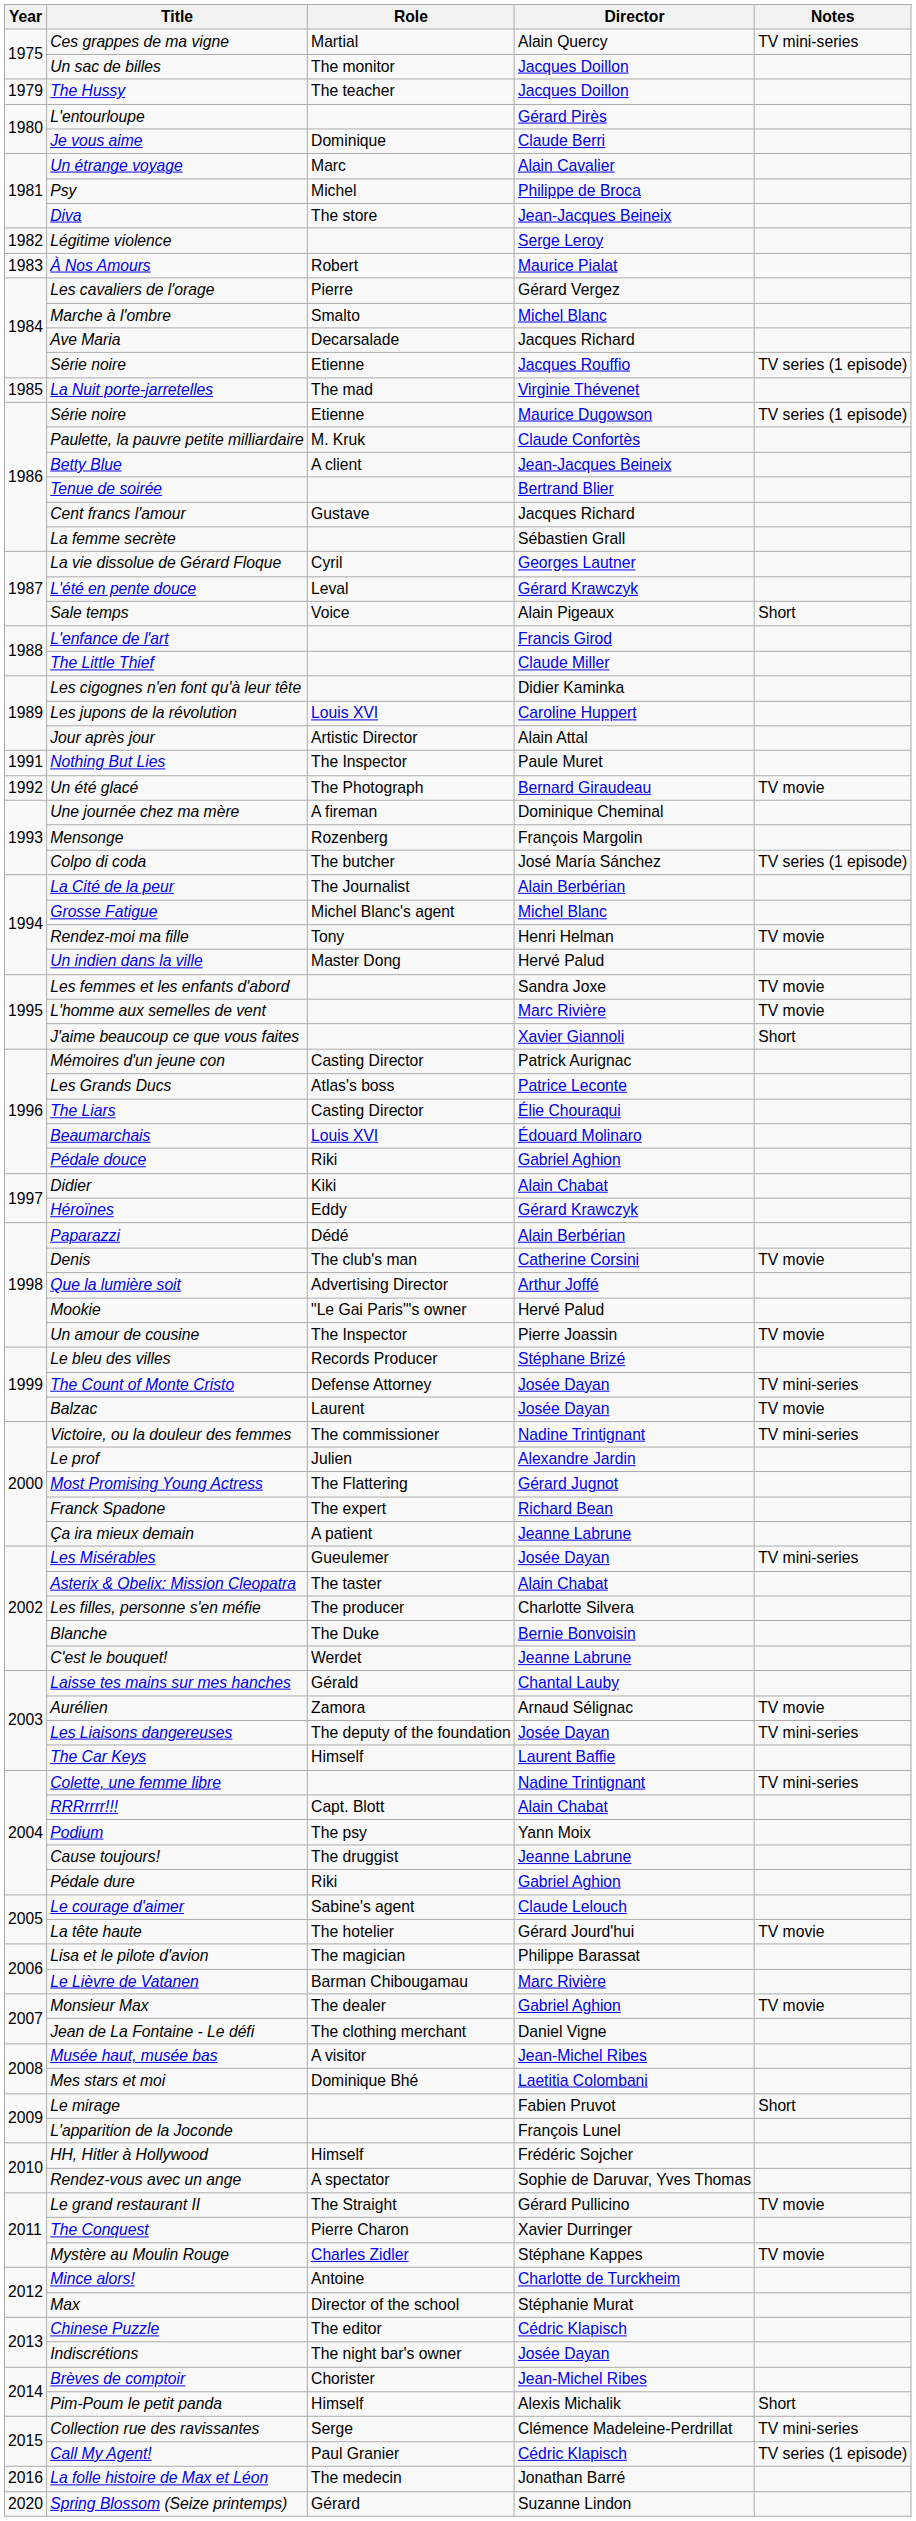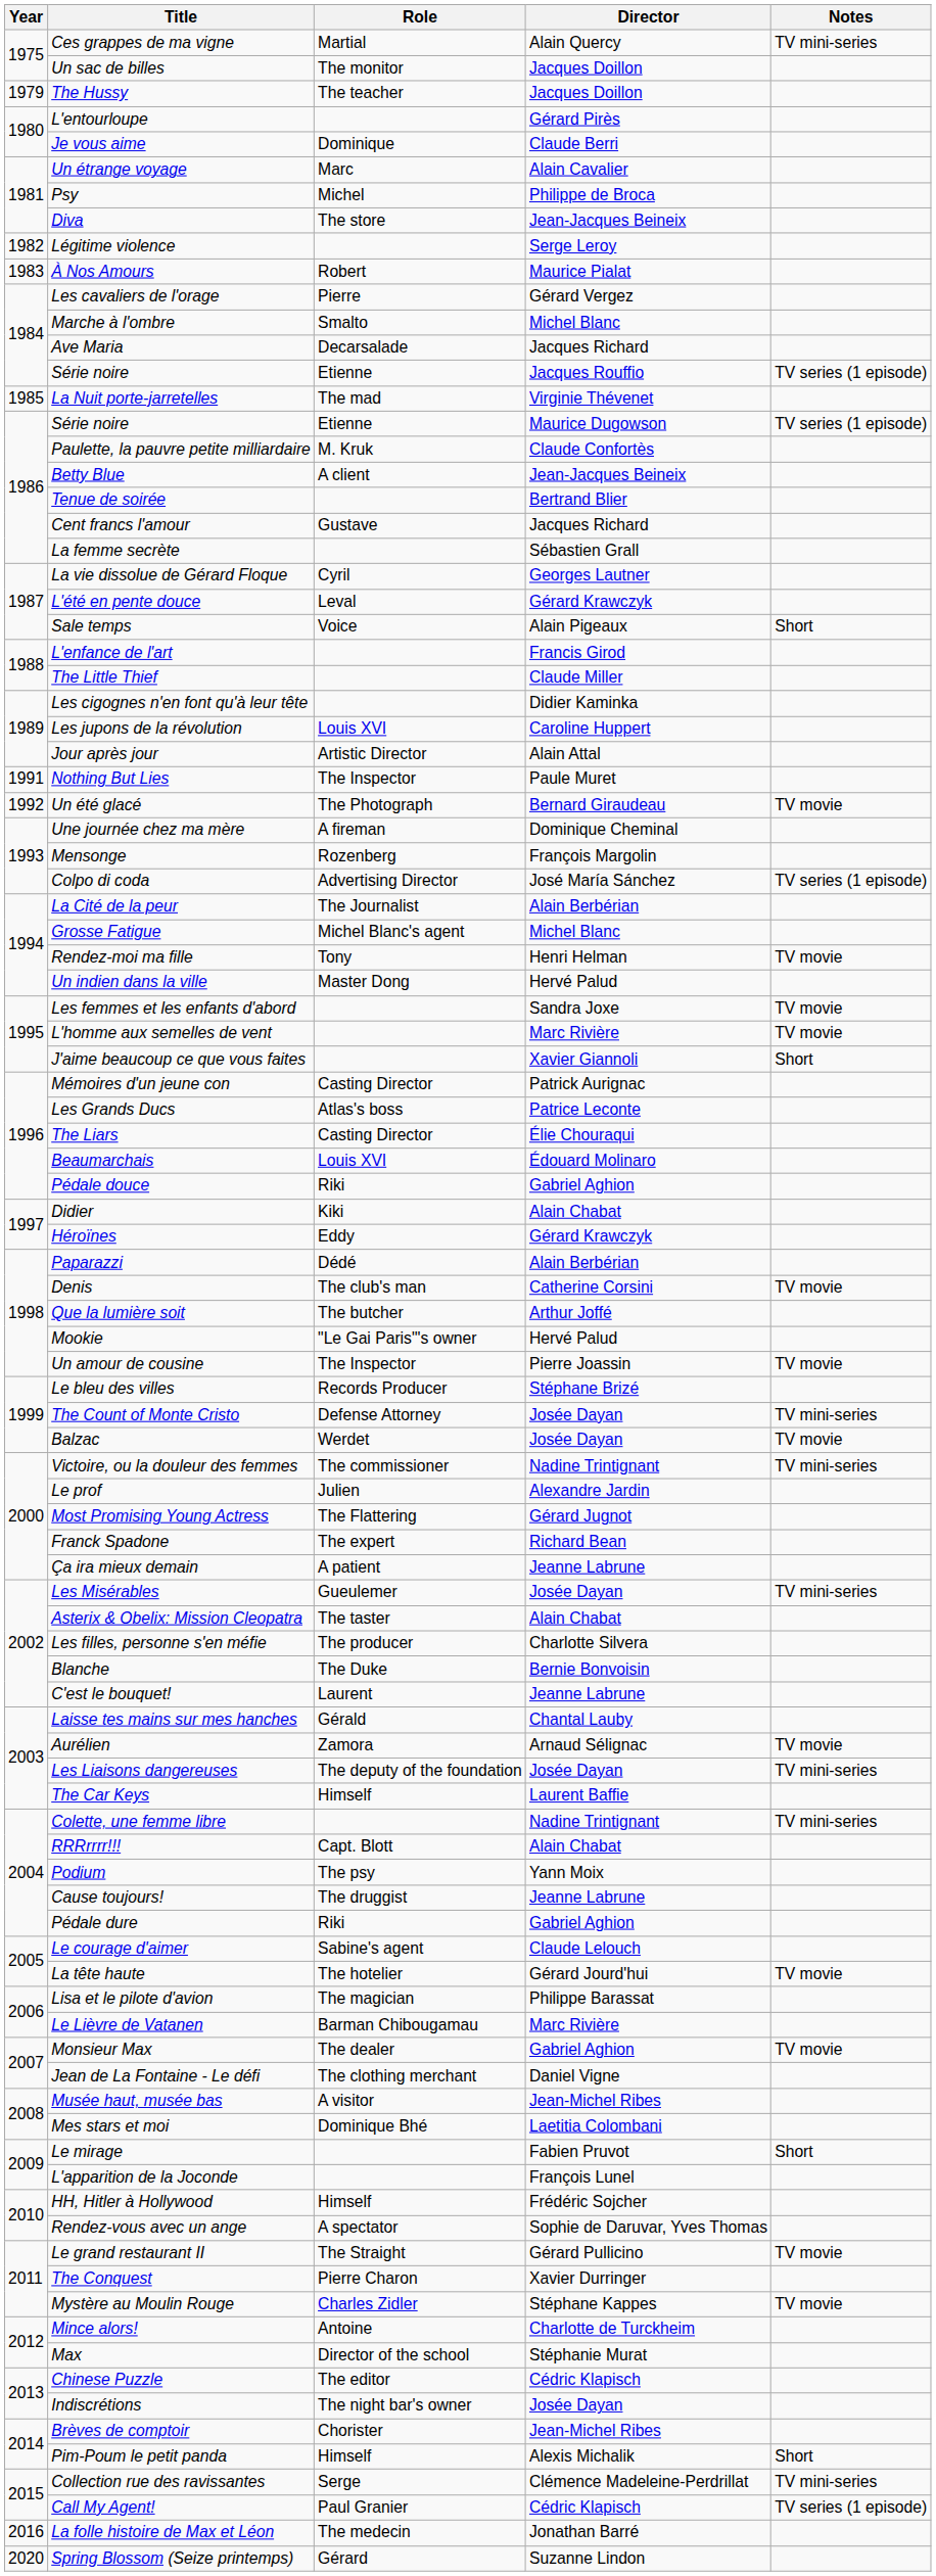Colpo di coda | Role: The butcher -> Advertising Director
Que la lumière soit | Role: Advertising Director -> The butcher
Balzac | Role: Laurent -> Werdet
C'est le bouquet! | Role: Werdet -> Laurent
